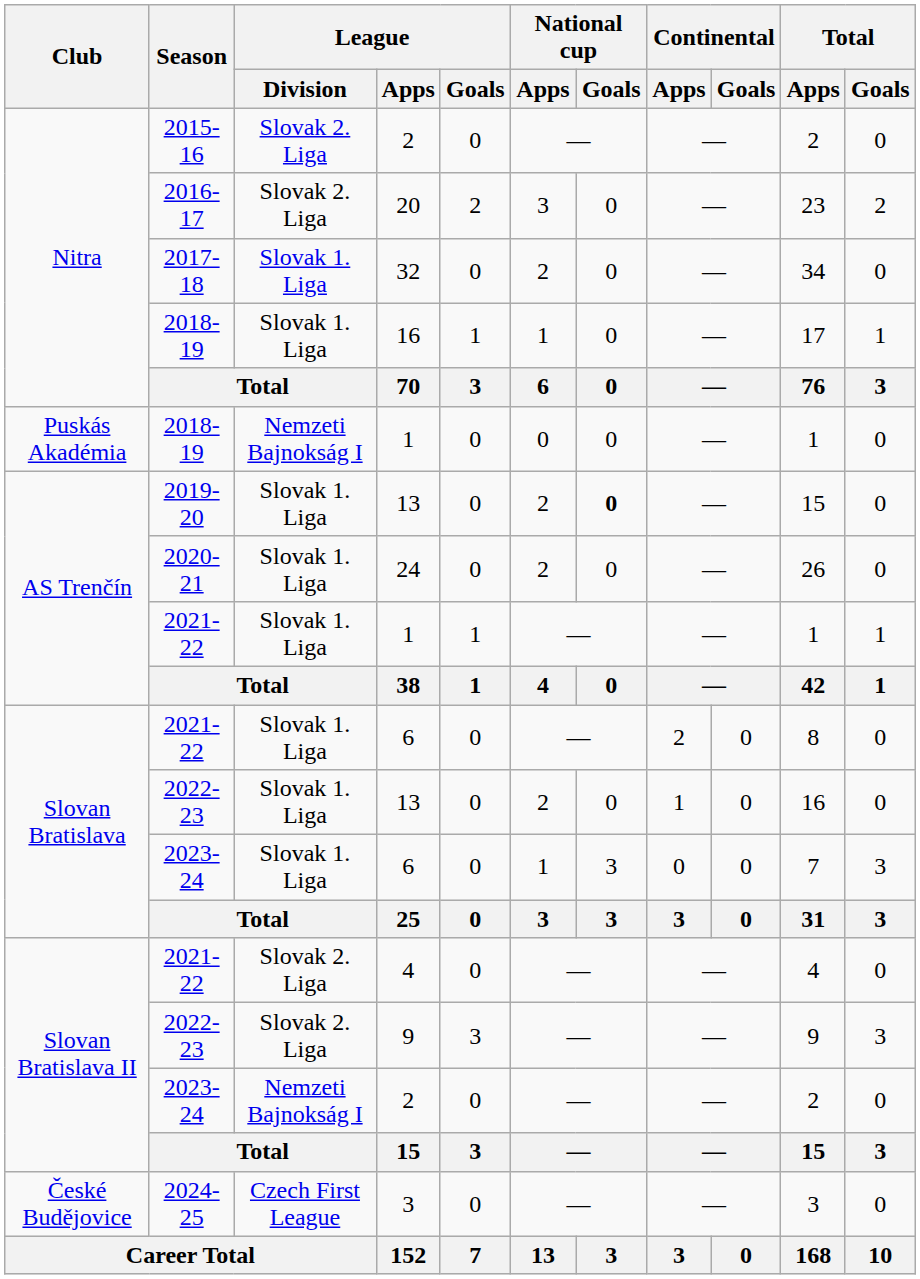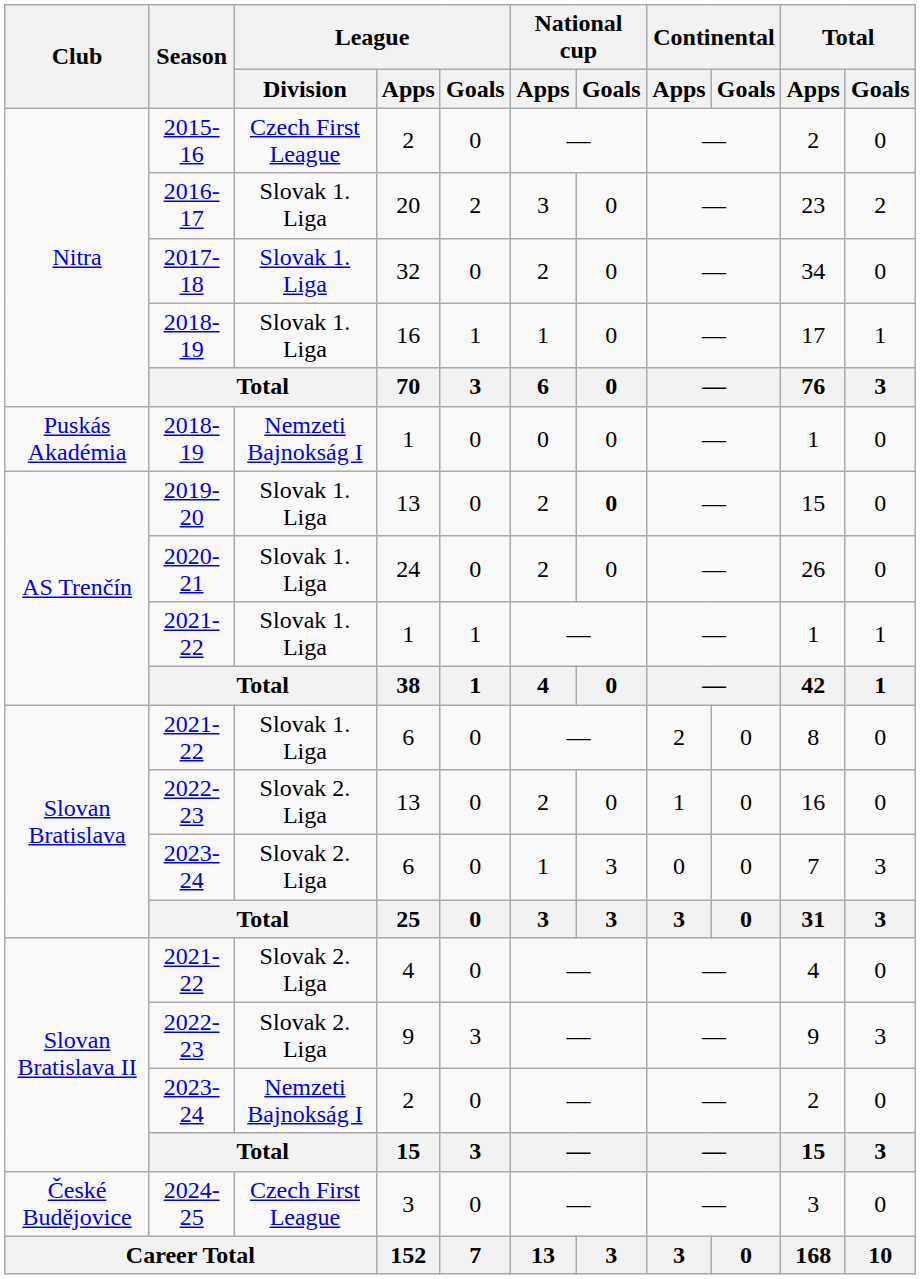2015-16 / 2 | League / Division: Slovak 2. Liga -> Czech First League
20 | League / Division: Slovak 2. Liga -> Slovak 1. Liga
2022-23 / 13 | League / Division: Slovak 1. Liga -> Slovak 2. Liga
2023-24 / 6 | League / Division: Slovak 1. Liga -> Slovak 2. Liga
